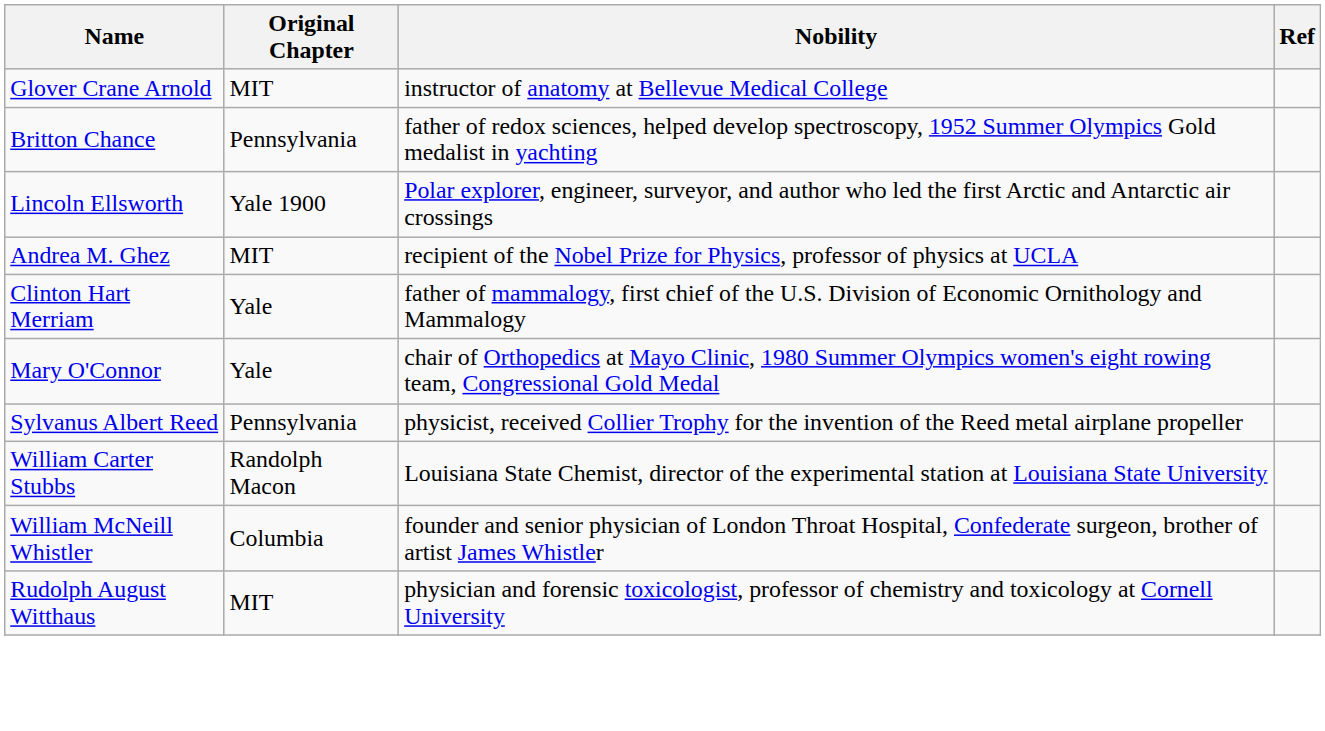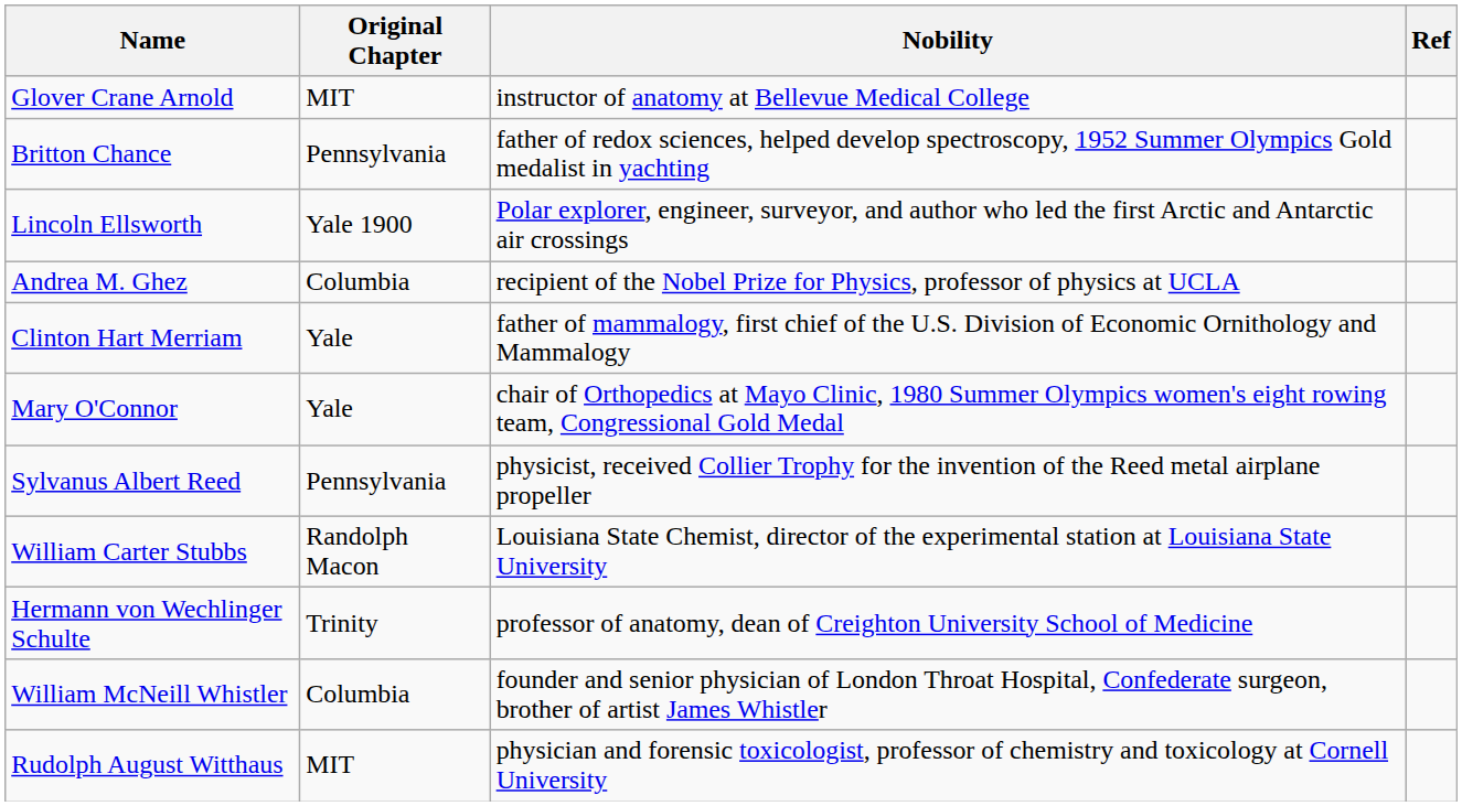Andrea M. Ghez | Original Chapter: MIT -> Columbia
+ row: Hermann von Wechlinger Schulte | Trinity | professor of anatomy, dean of Creighton University School of Medicine
